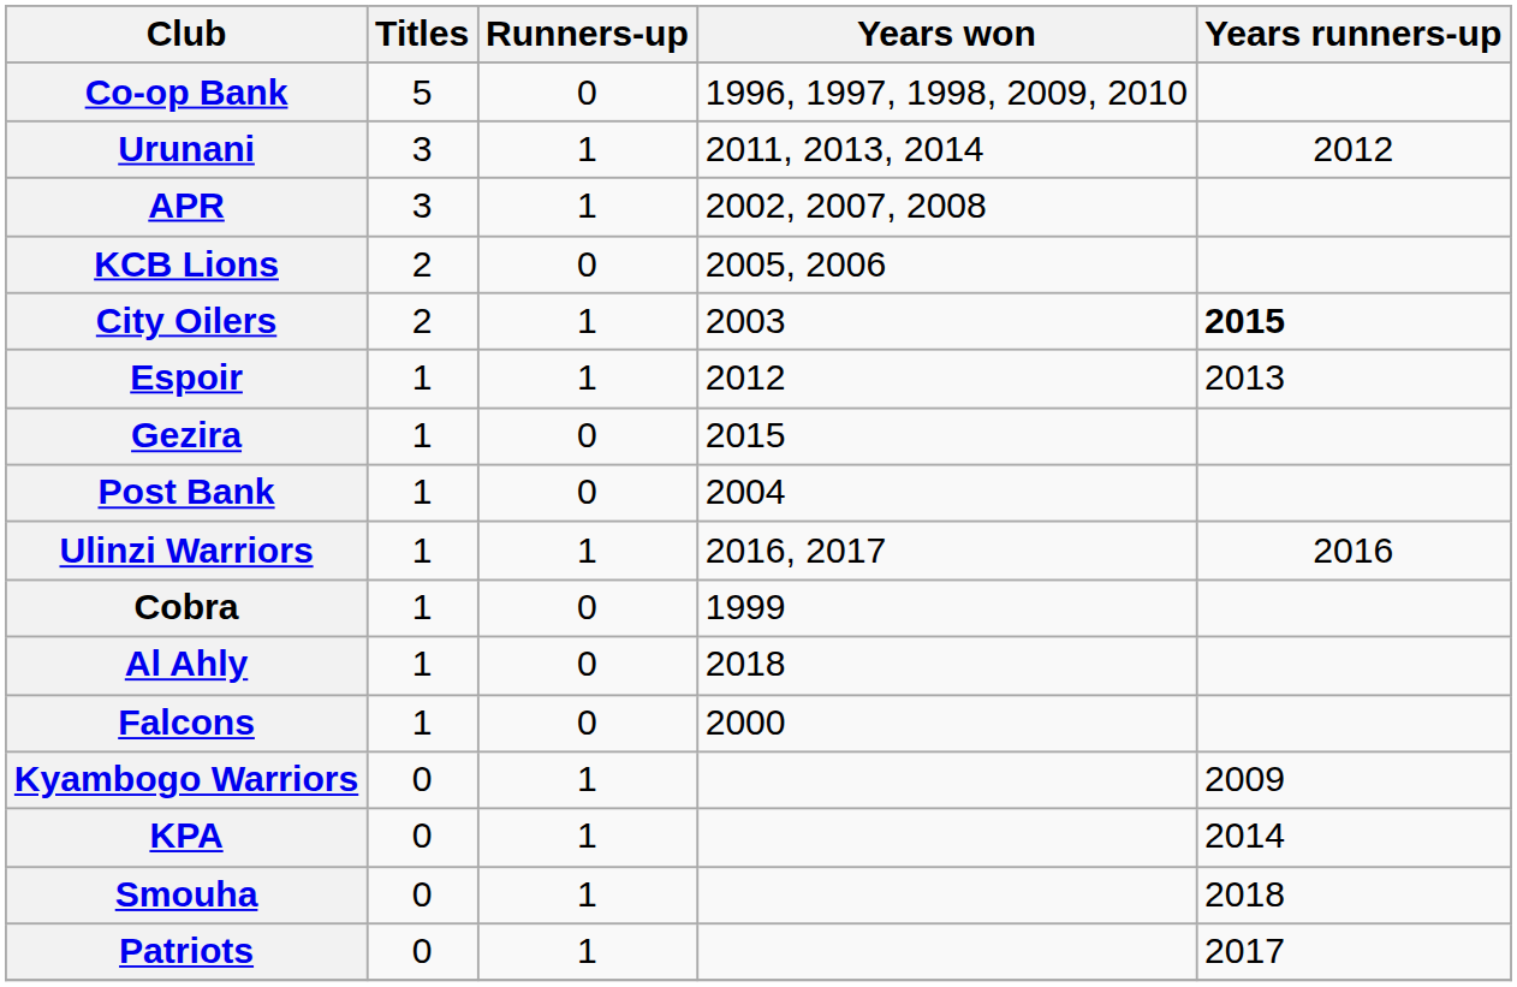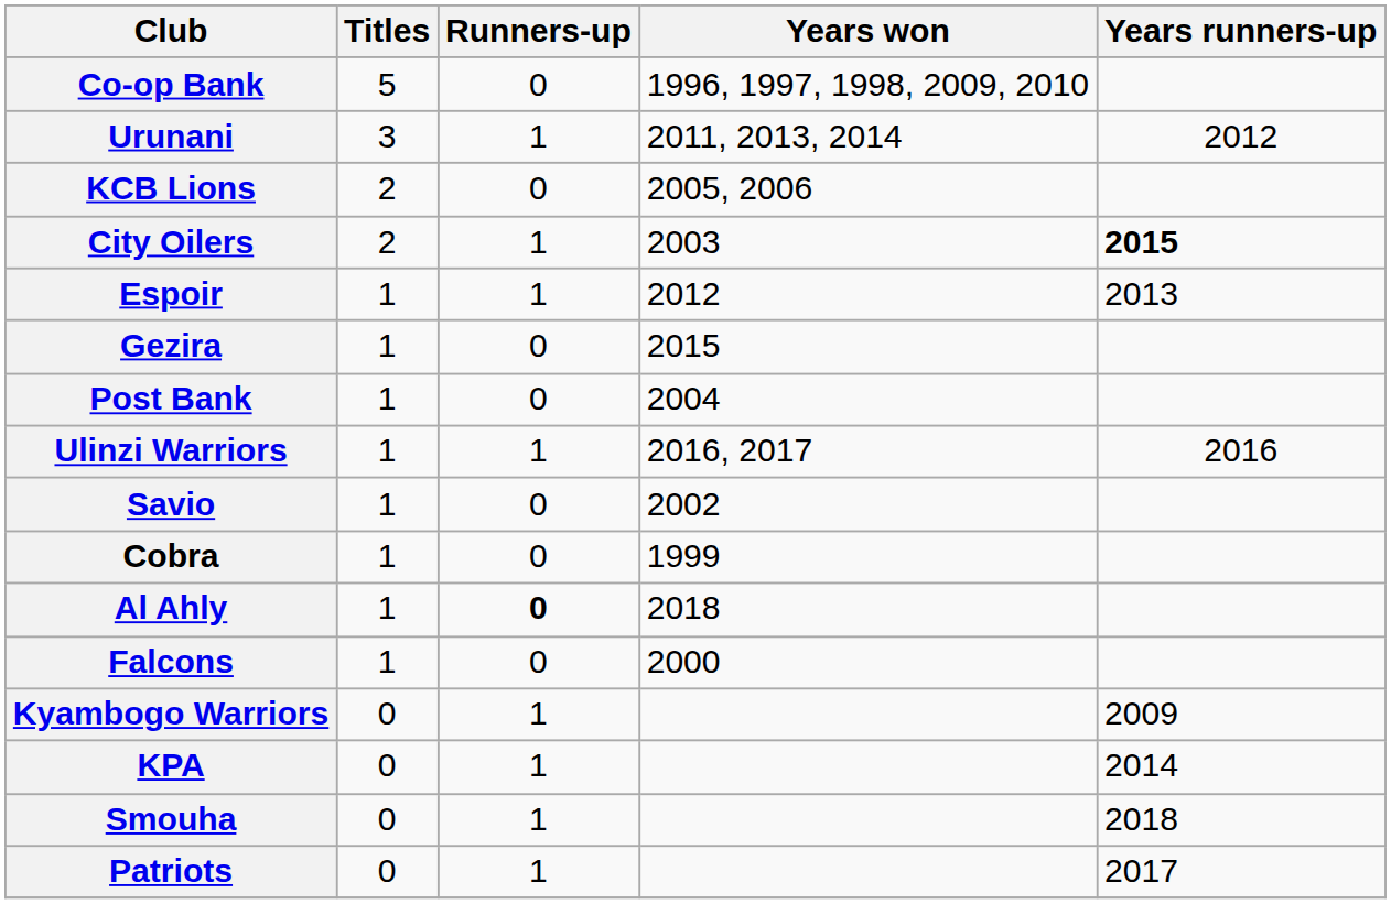- row: APR | 3 | 1 | 2002, 2007, 2008
+ row: Savio | 1 | 0 | 2002
Al Ahly | Runners-up: normal -> bold
